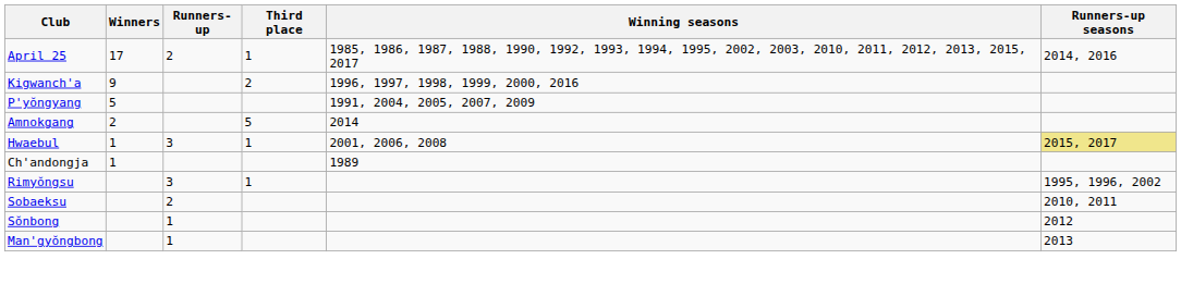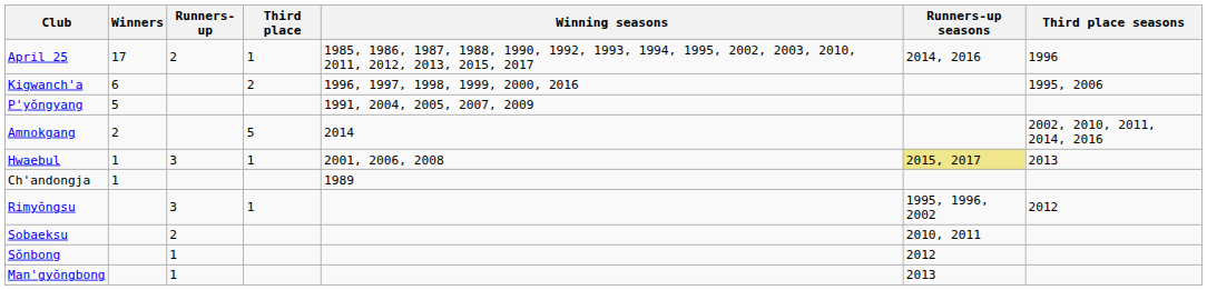+ column: Third place seasons | 1996 | 1995, 2006 | 2002, 2010, 2011, 2014, 2016 | 2013 | 2012
Kigwanch'a | Winners: 9 -> 6
